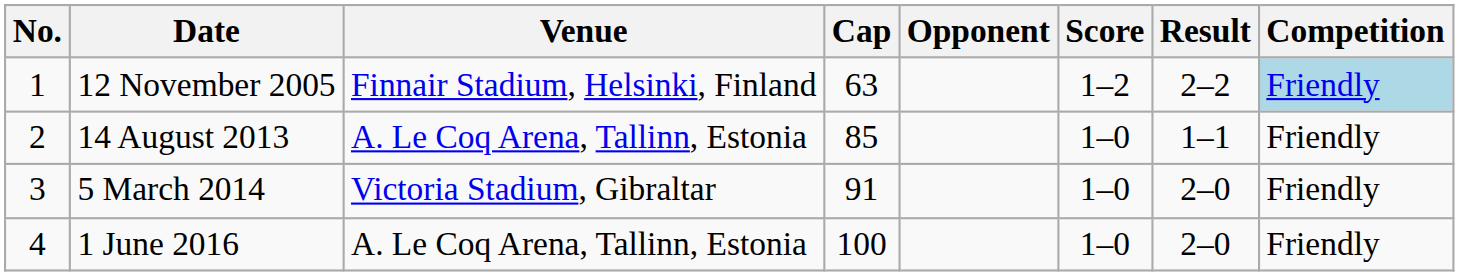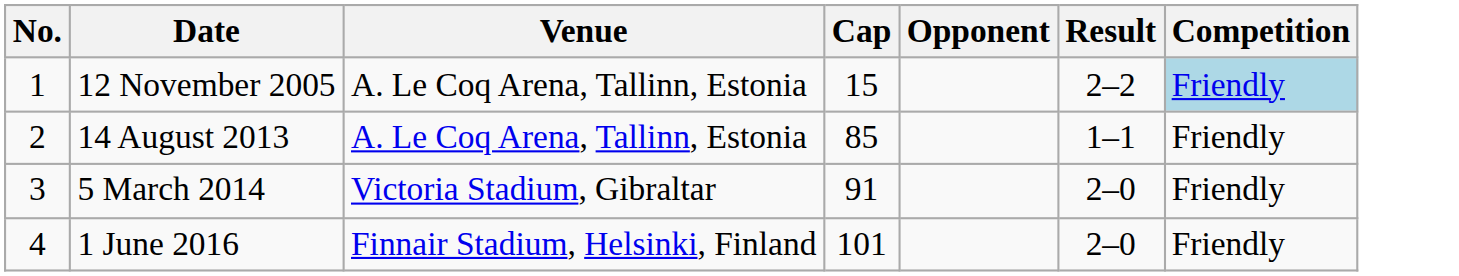- column: Score | 1–2 | 1–0 | 1–0 | 1–0
12 November 2005 | Venue: Finnair Stadium, Helsinki, Finland -> A. Le Coq Arena, Tallinn, Estonia
12 November 2005 | Cap: 63 -> 15
1 June 2016 | Venue: A. Le Coq Arena, Tallinn, Estonia -> Finnair Stadium, Helsinki, Finland
1 June 2016 | Cap: 100 -> 101
